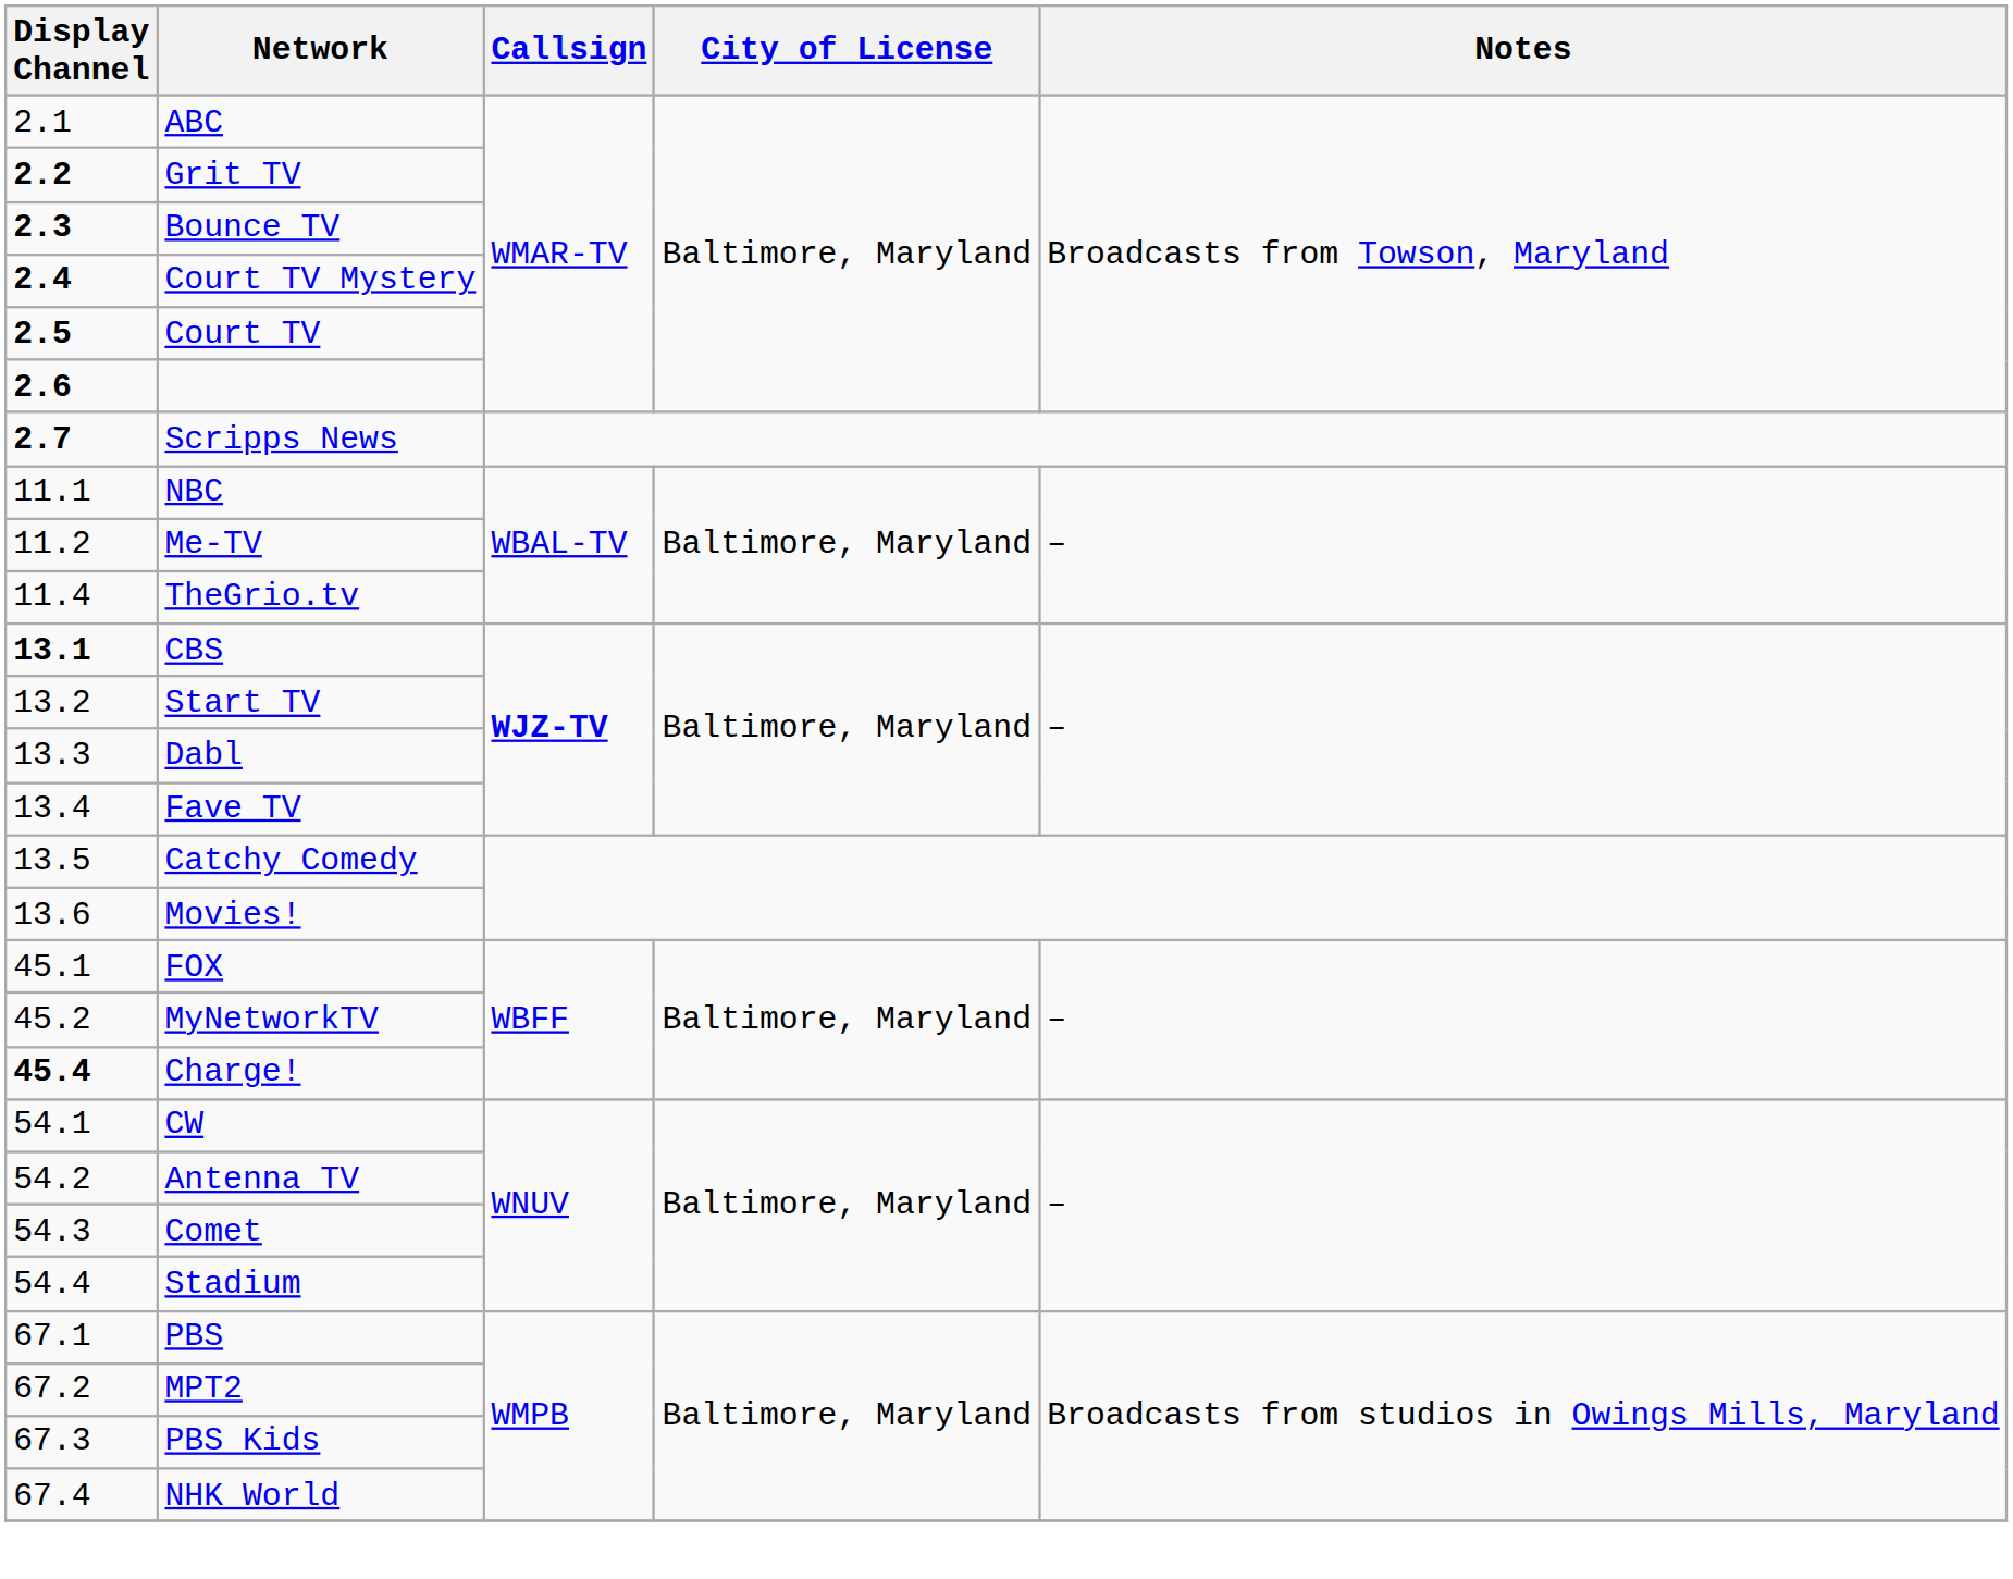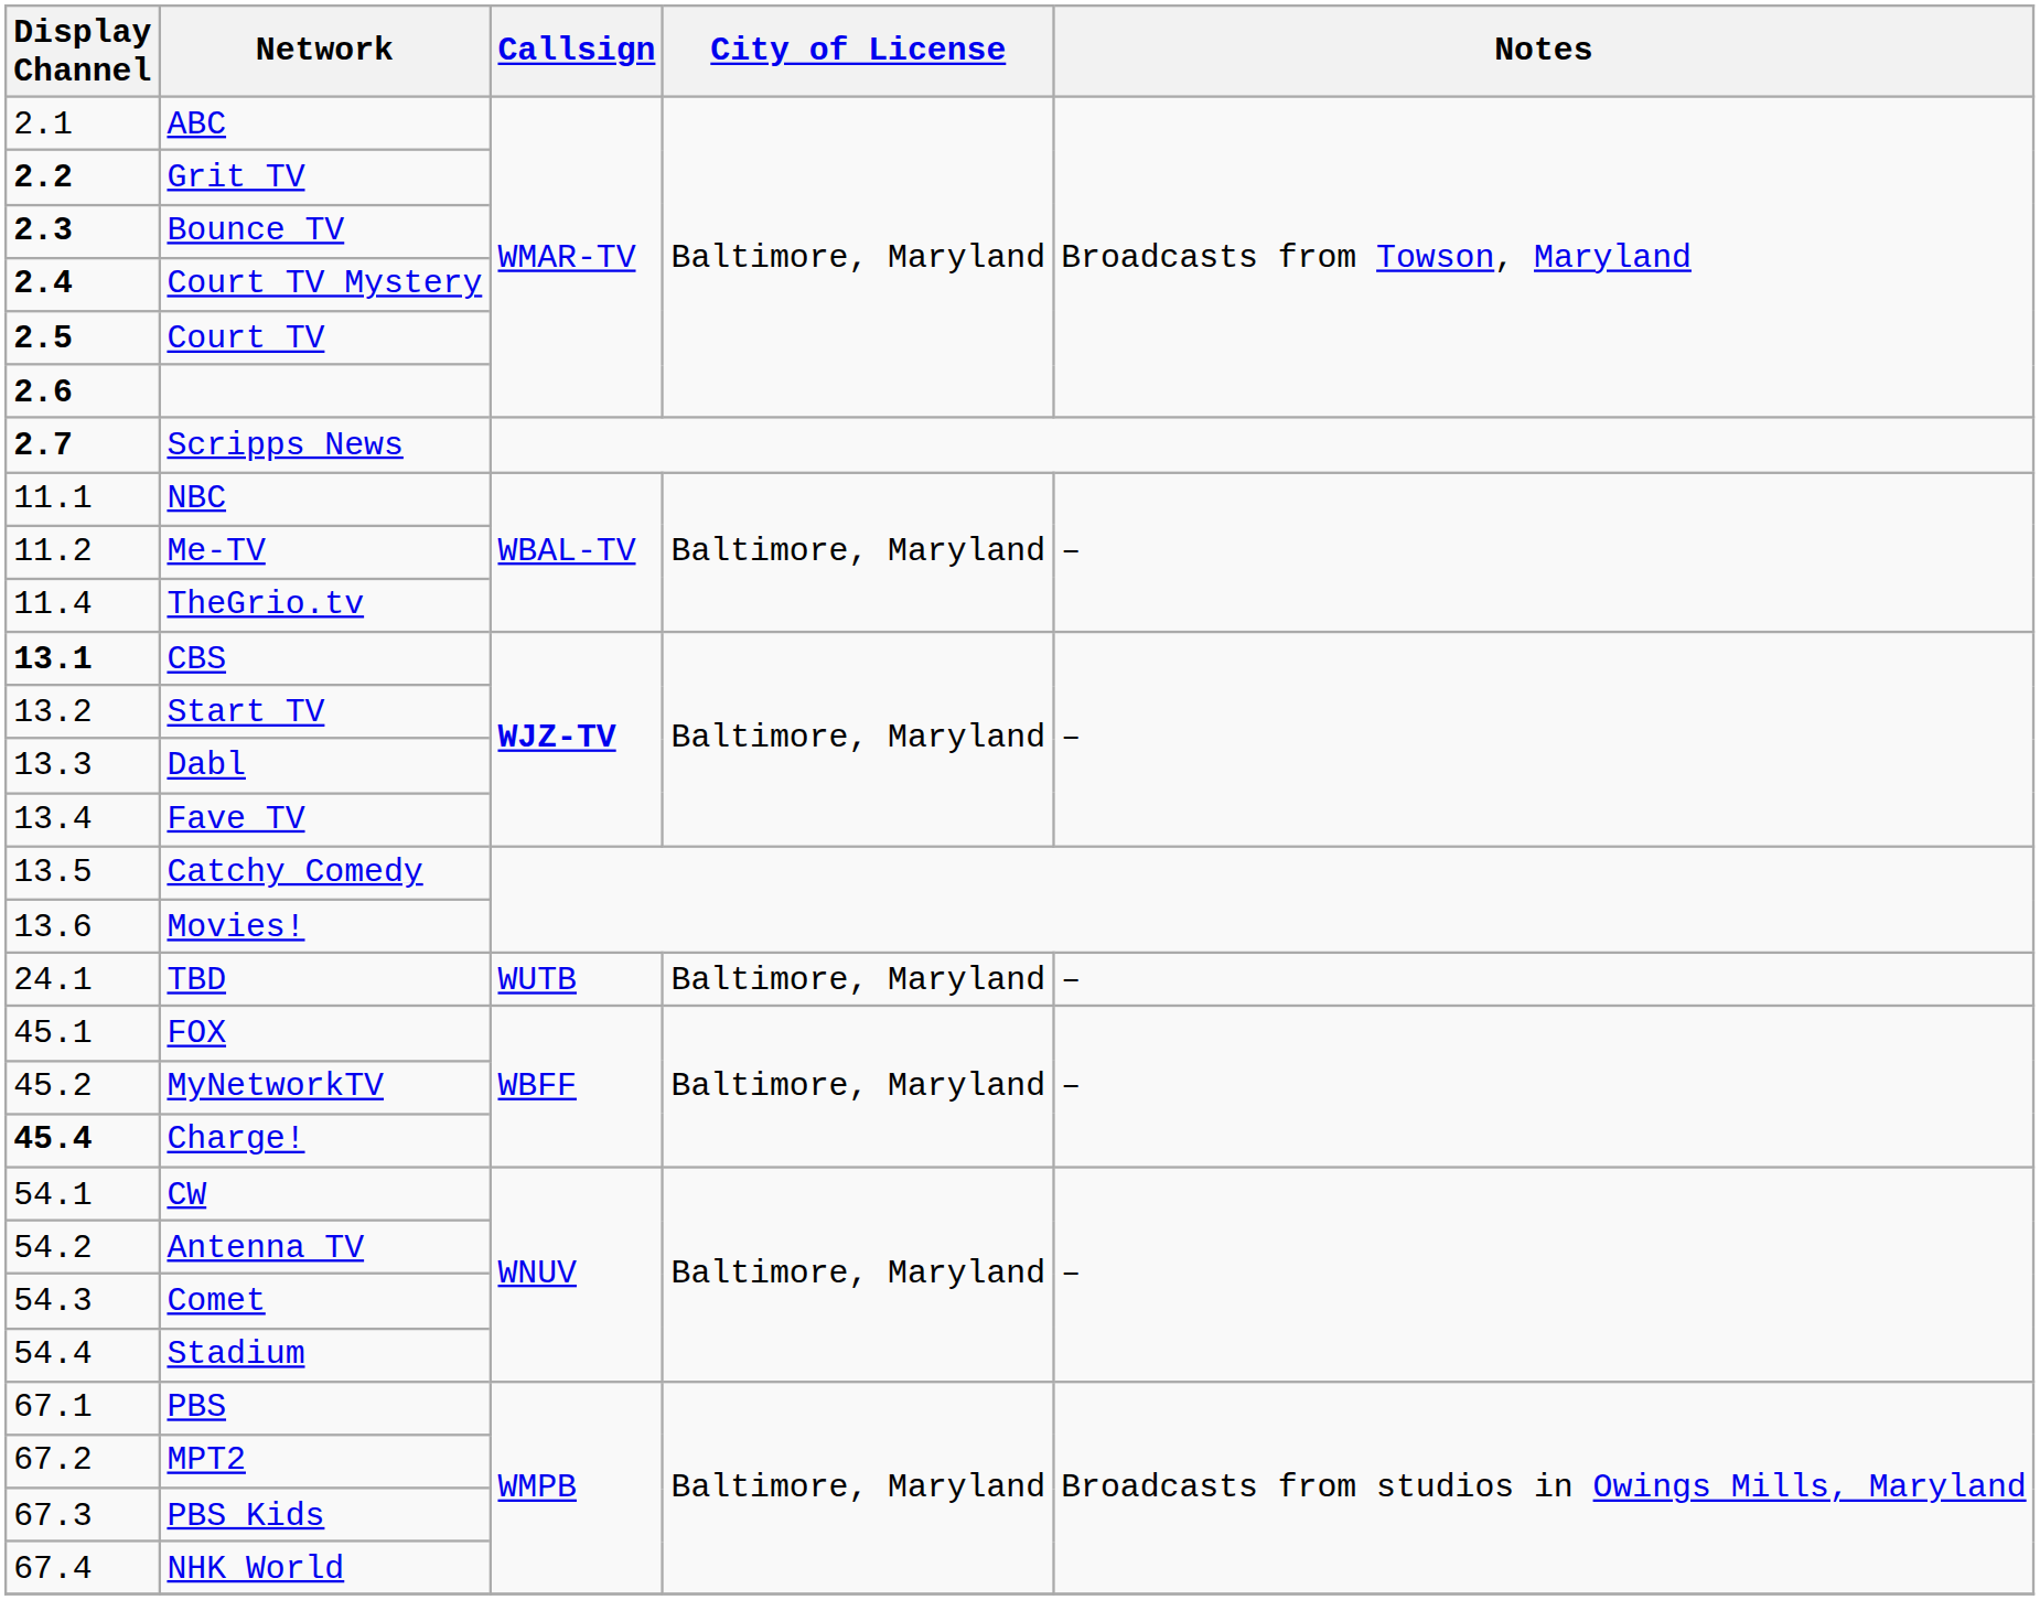+ row: 24.1 | TBD | WUTB | Baltimore, Maryland | –
